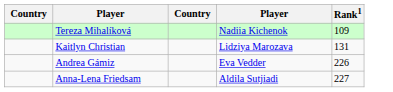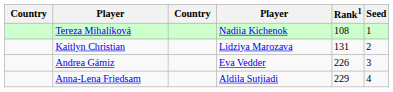+ column: Seed | 1 | 2 | 3 | 4
Tereza Mihalíková | Rank1: 109 -> 108
Anna-Lena Friedsam | Rank1: 227 -> 229
